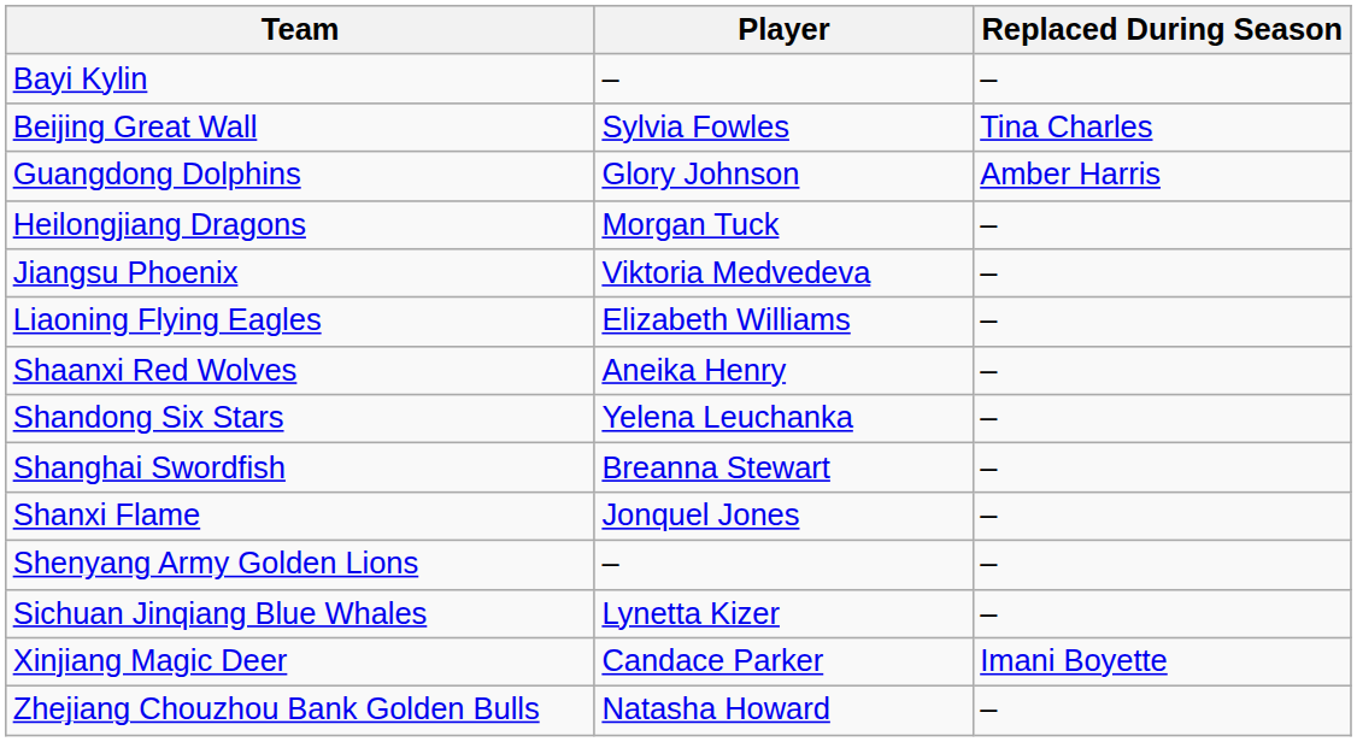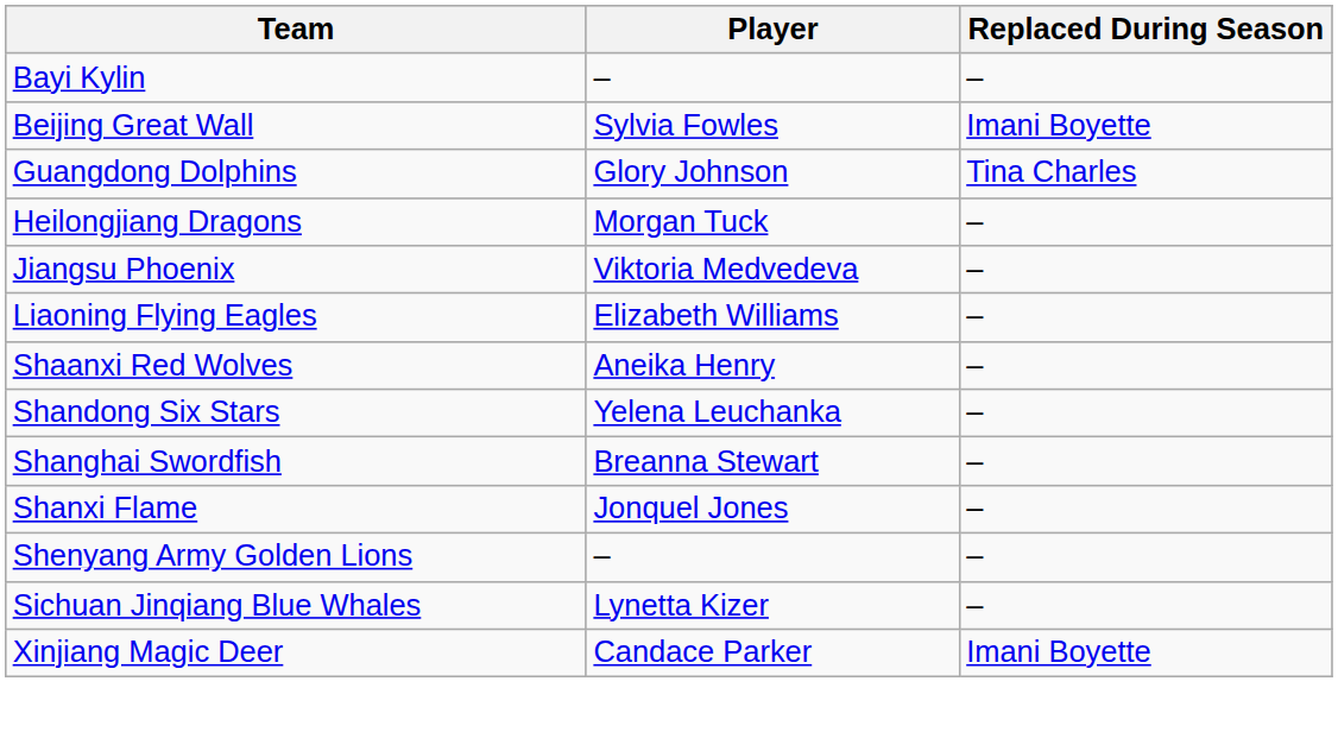Beijing Great Wall | Replaced During Season: Tina Charles -> Imani Boyette
Guangdong Dolphins | Replaced During Season: Amber Harris -> Tina Charles
- row: Zhejiang Chouzhou Bank Golden Bulls | Natasha Howard | –
